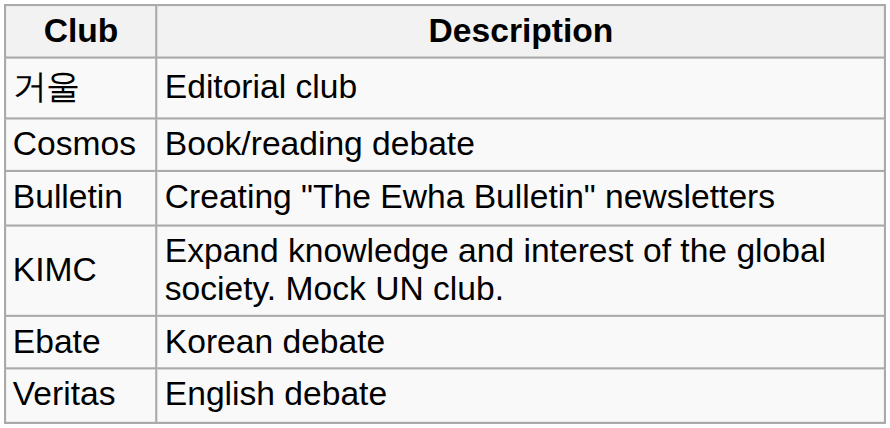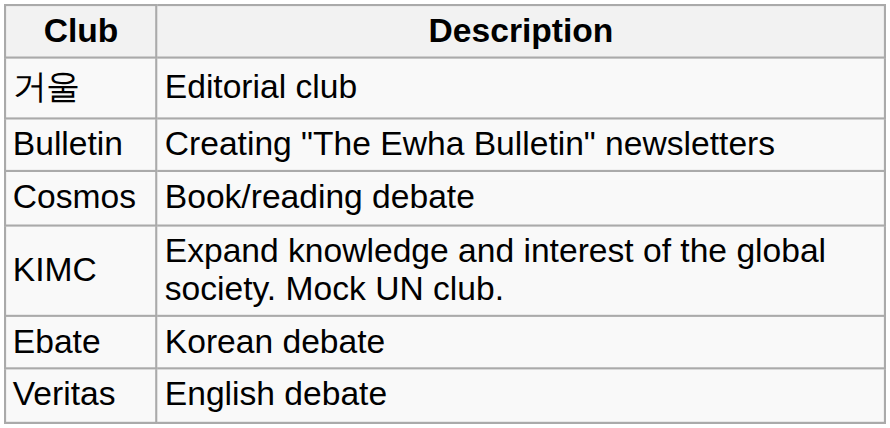rows swapped: Bulletin <-> Cosmos
